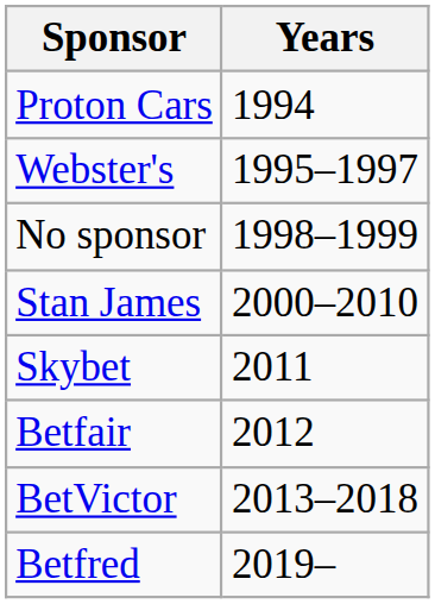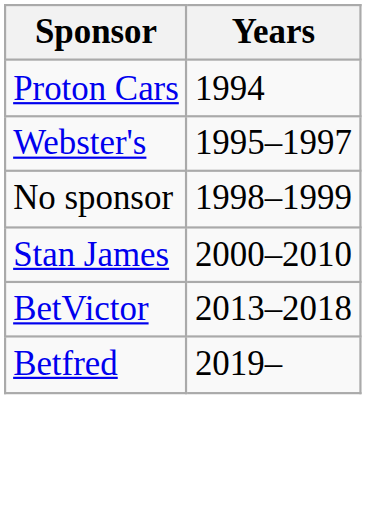- row: Skybet | 2011
- row: Betfair | 2012
